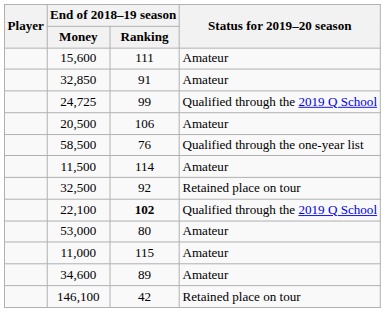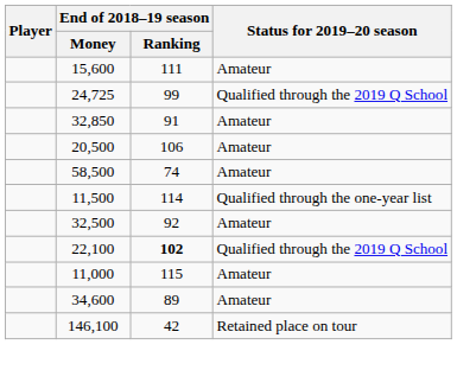rows swapped: 32,850 <-> 24,725
58,500 | End of 2018–19 season / Ranking: 76 -> 74
58,500 | Status for 2019–20 season: Qualified through the one-year list -> Amateur
11,500 | Status for 2019–20 season: Amateur -> Qualified through the one-year list
32,500 | Status for 2019–20 season: Retained place on tour -> Amateur
- row: 53,000 | 80 | Amateur
